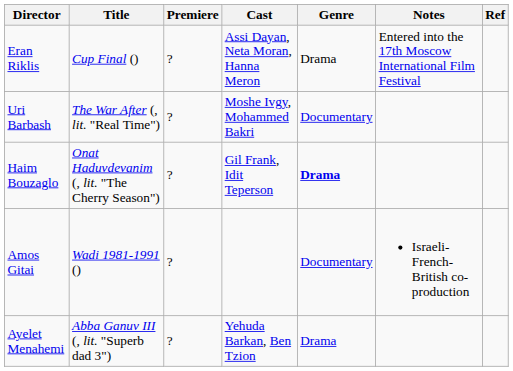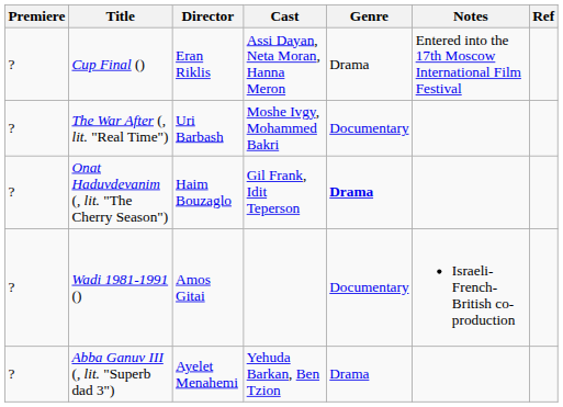columns swapped: Premiere <-> Director
